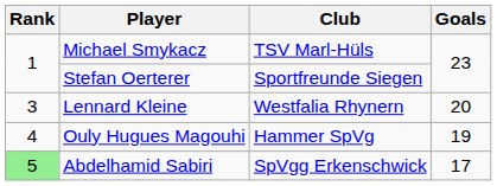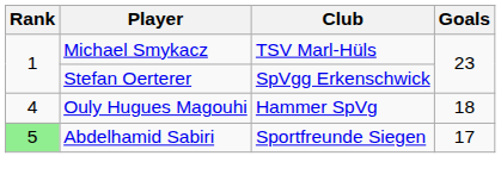Stefan Oerterer | Club: Sportfreunde Siegen -> SpVgg Erkenschwick
- row: 3 | Lennard Kleine | Westfalia Rhynern | 20
Ouly Hugues Magouhi | Goals: 19 -> 18
Abdelhamid Sabiri | Club: SpVgg Erkenschwick -> Sportfreunde Siegen
